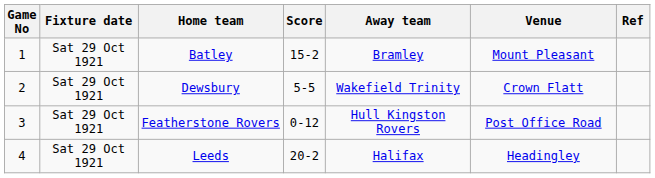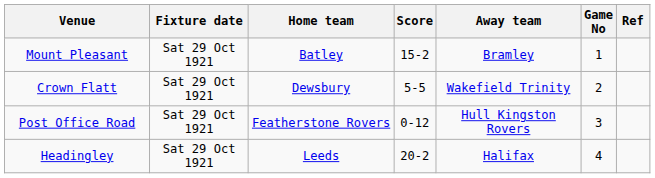columns swapped: Game No <-> Venue
